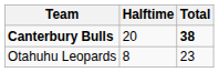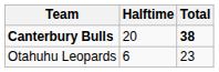Otahuhu Leopards | Halftime: 8 -> 6
